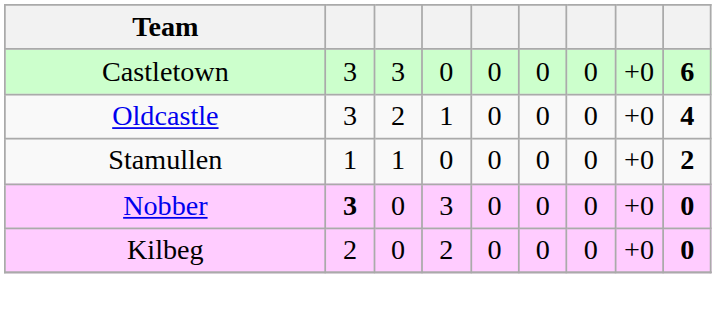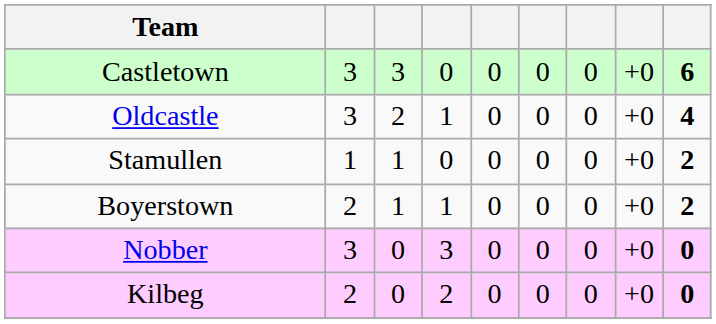+ row: Boyerstown | 2 | 1 | 1 | 0 | 0 | 0 | +0 | 2
Nobber | column 2: bold -> normal
